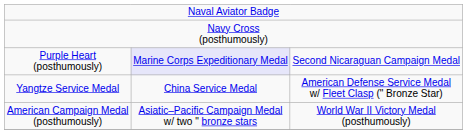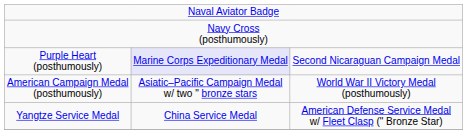rows swapped: Yangtze Service Medal <-> American Campaign Medal (posthumously)
